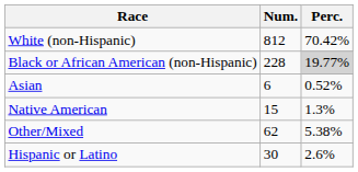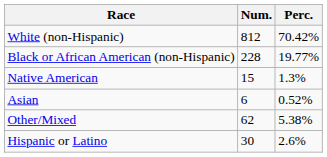Black or African American (non-Hispanic) | Perc.: lightgrey background -> no background
rows swapped: Native American <-> Asian
